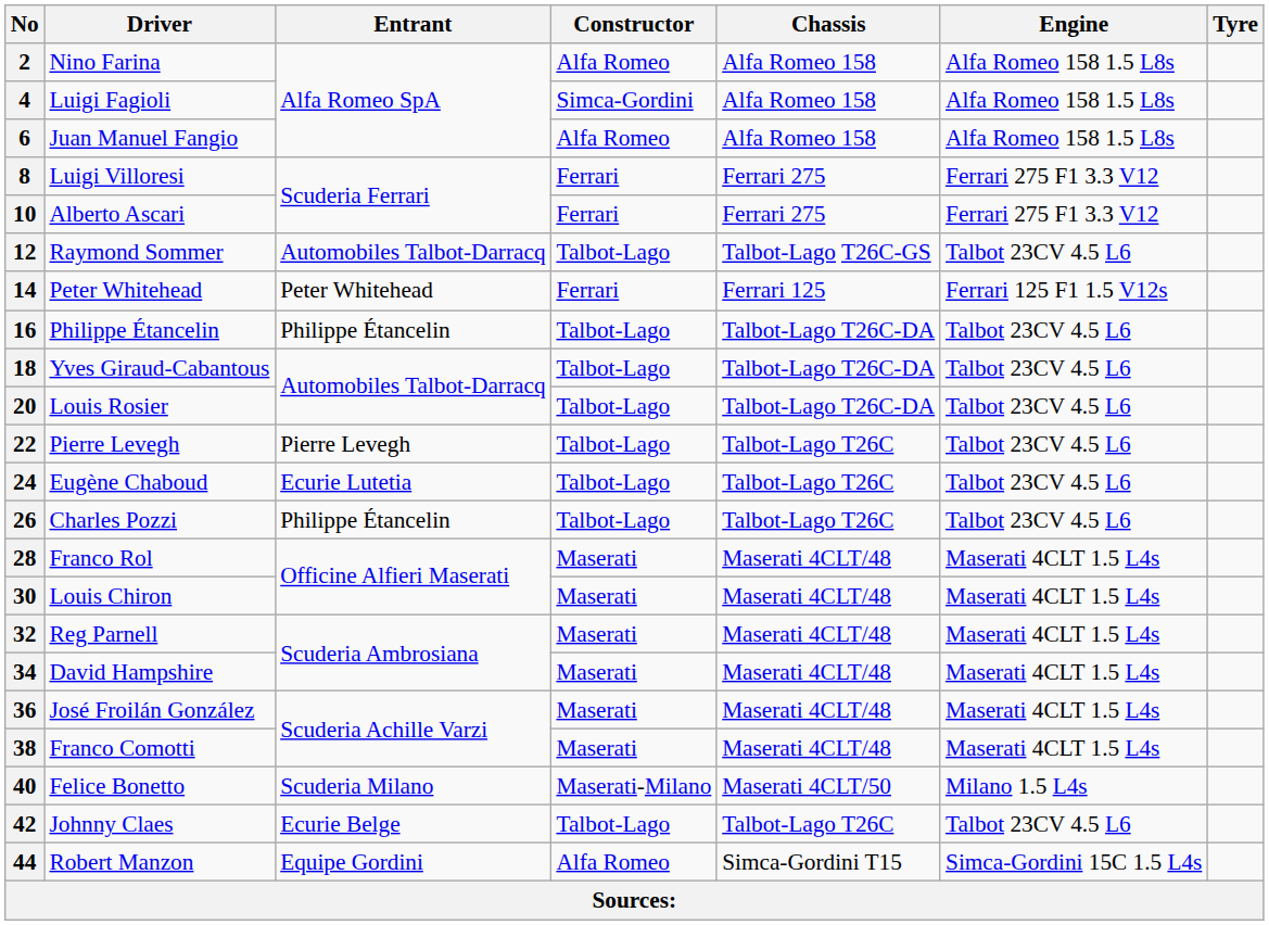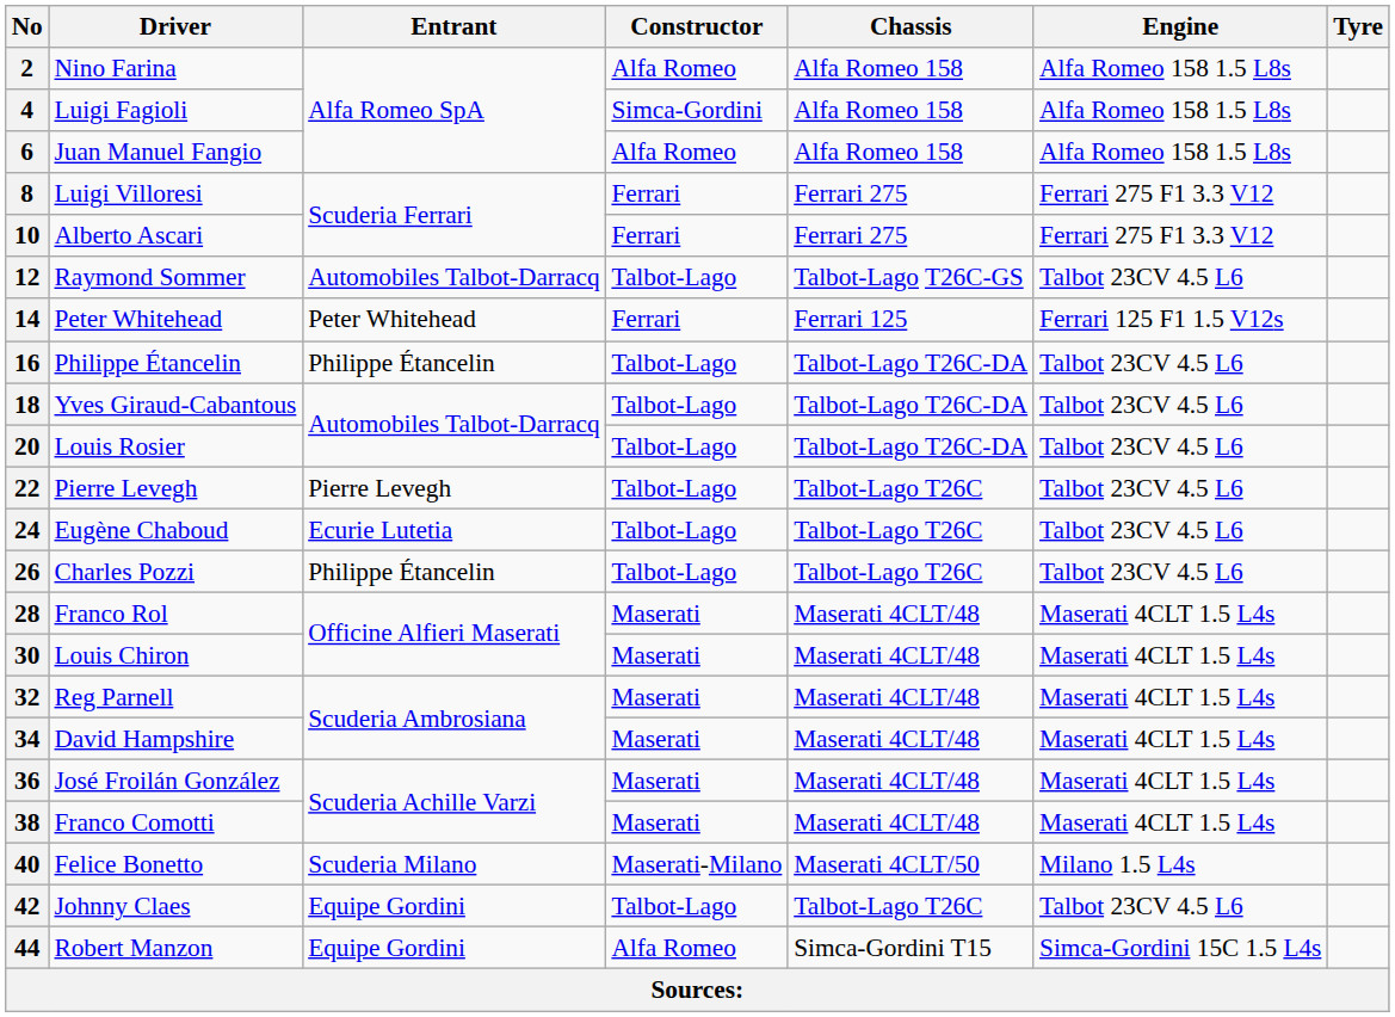42 | Entrant: Ecurie Belge -> Equipe Gordini
